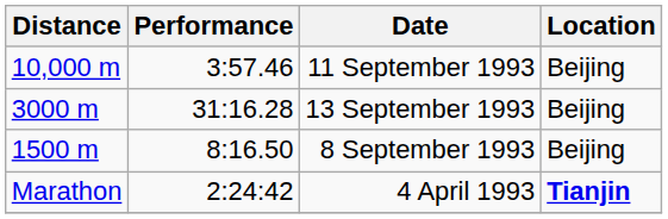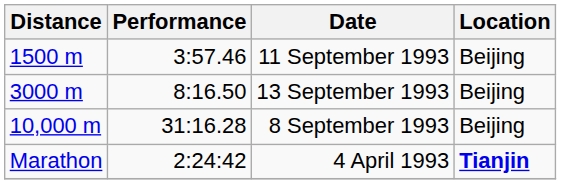11 September 1993 | Distance: 10,000 m -> 1500 m
13 September 1993 | Performance: 31:16.28 -> 8:16.50
8 September 1993 | Distance: 1500 m -> 10,000 m
8 September 1993 | Performance: 8:16.50 -> 31:16.28
